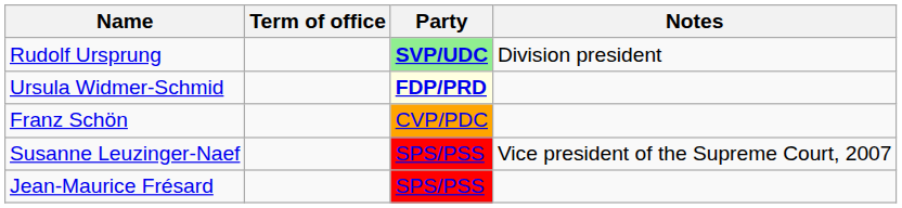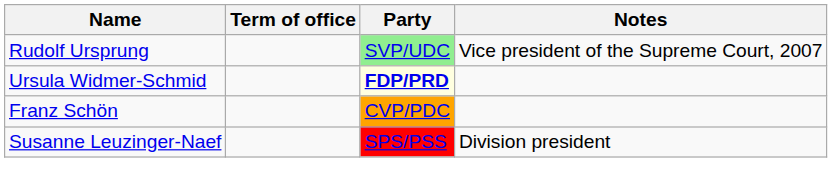Rudolf Ursprung | Party: bold -> normal
Rudolf Ursprung | Notes: Division president -> Vice president of the Supreme Court, 2007
Susanne Leuzinger-Naef | Notes: Vice president of the Supreme Court, 2007 -> Division president
- row: Jean-Maurice Frésard | SPS/PSS
